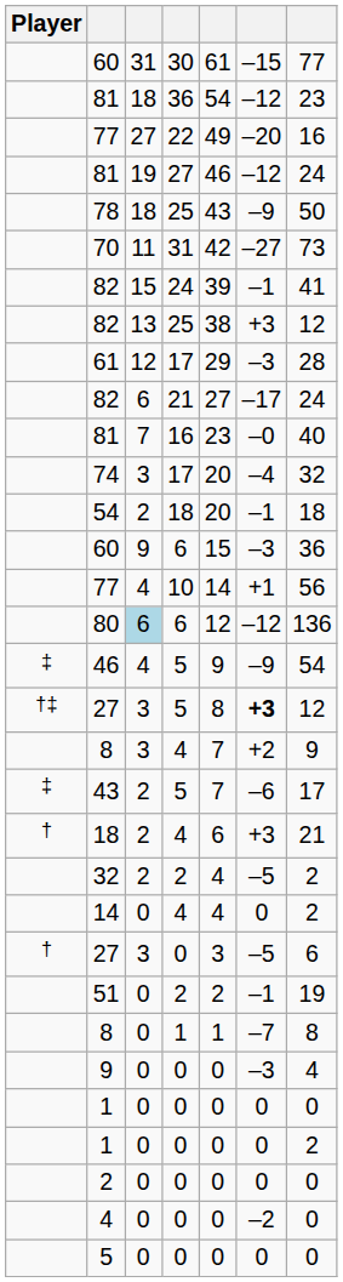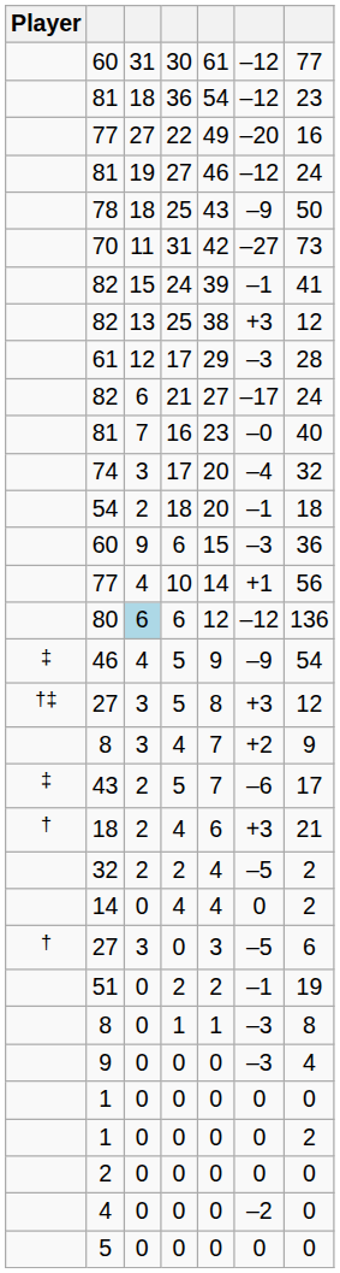60 / 30 | column 6: –15 -> –12
27 / 5 | column 6: bold -> normal
8 / 1 | column 6: –7 -> –3
